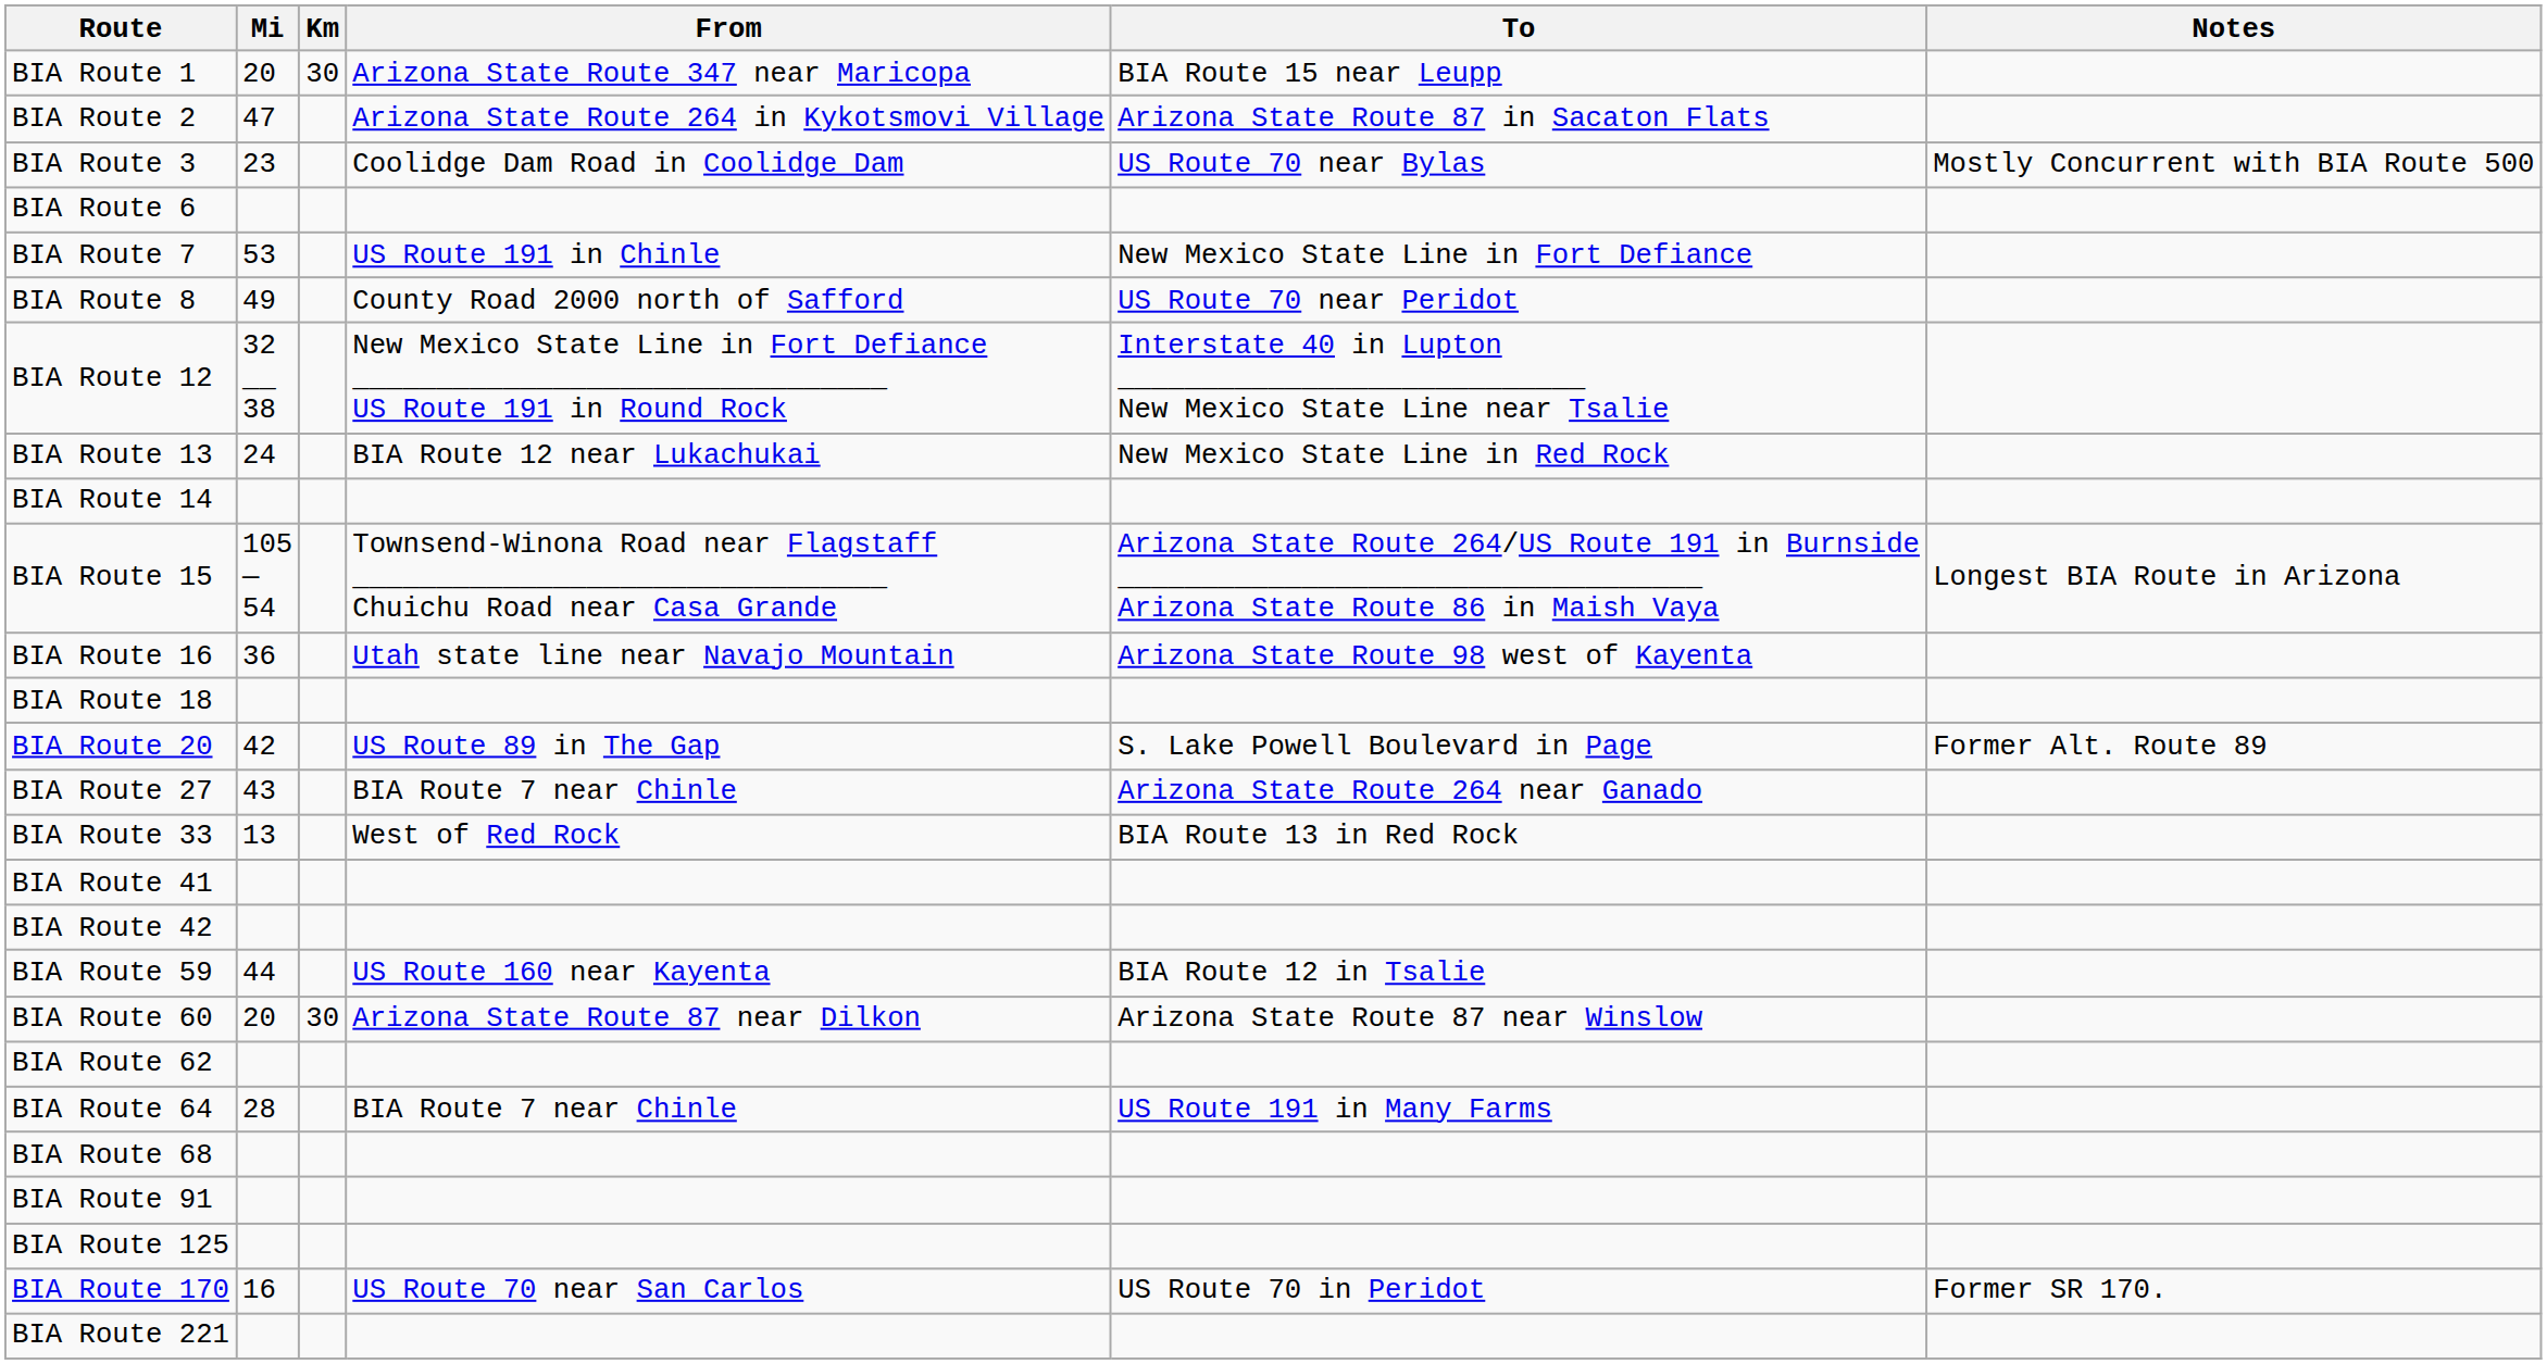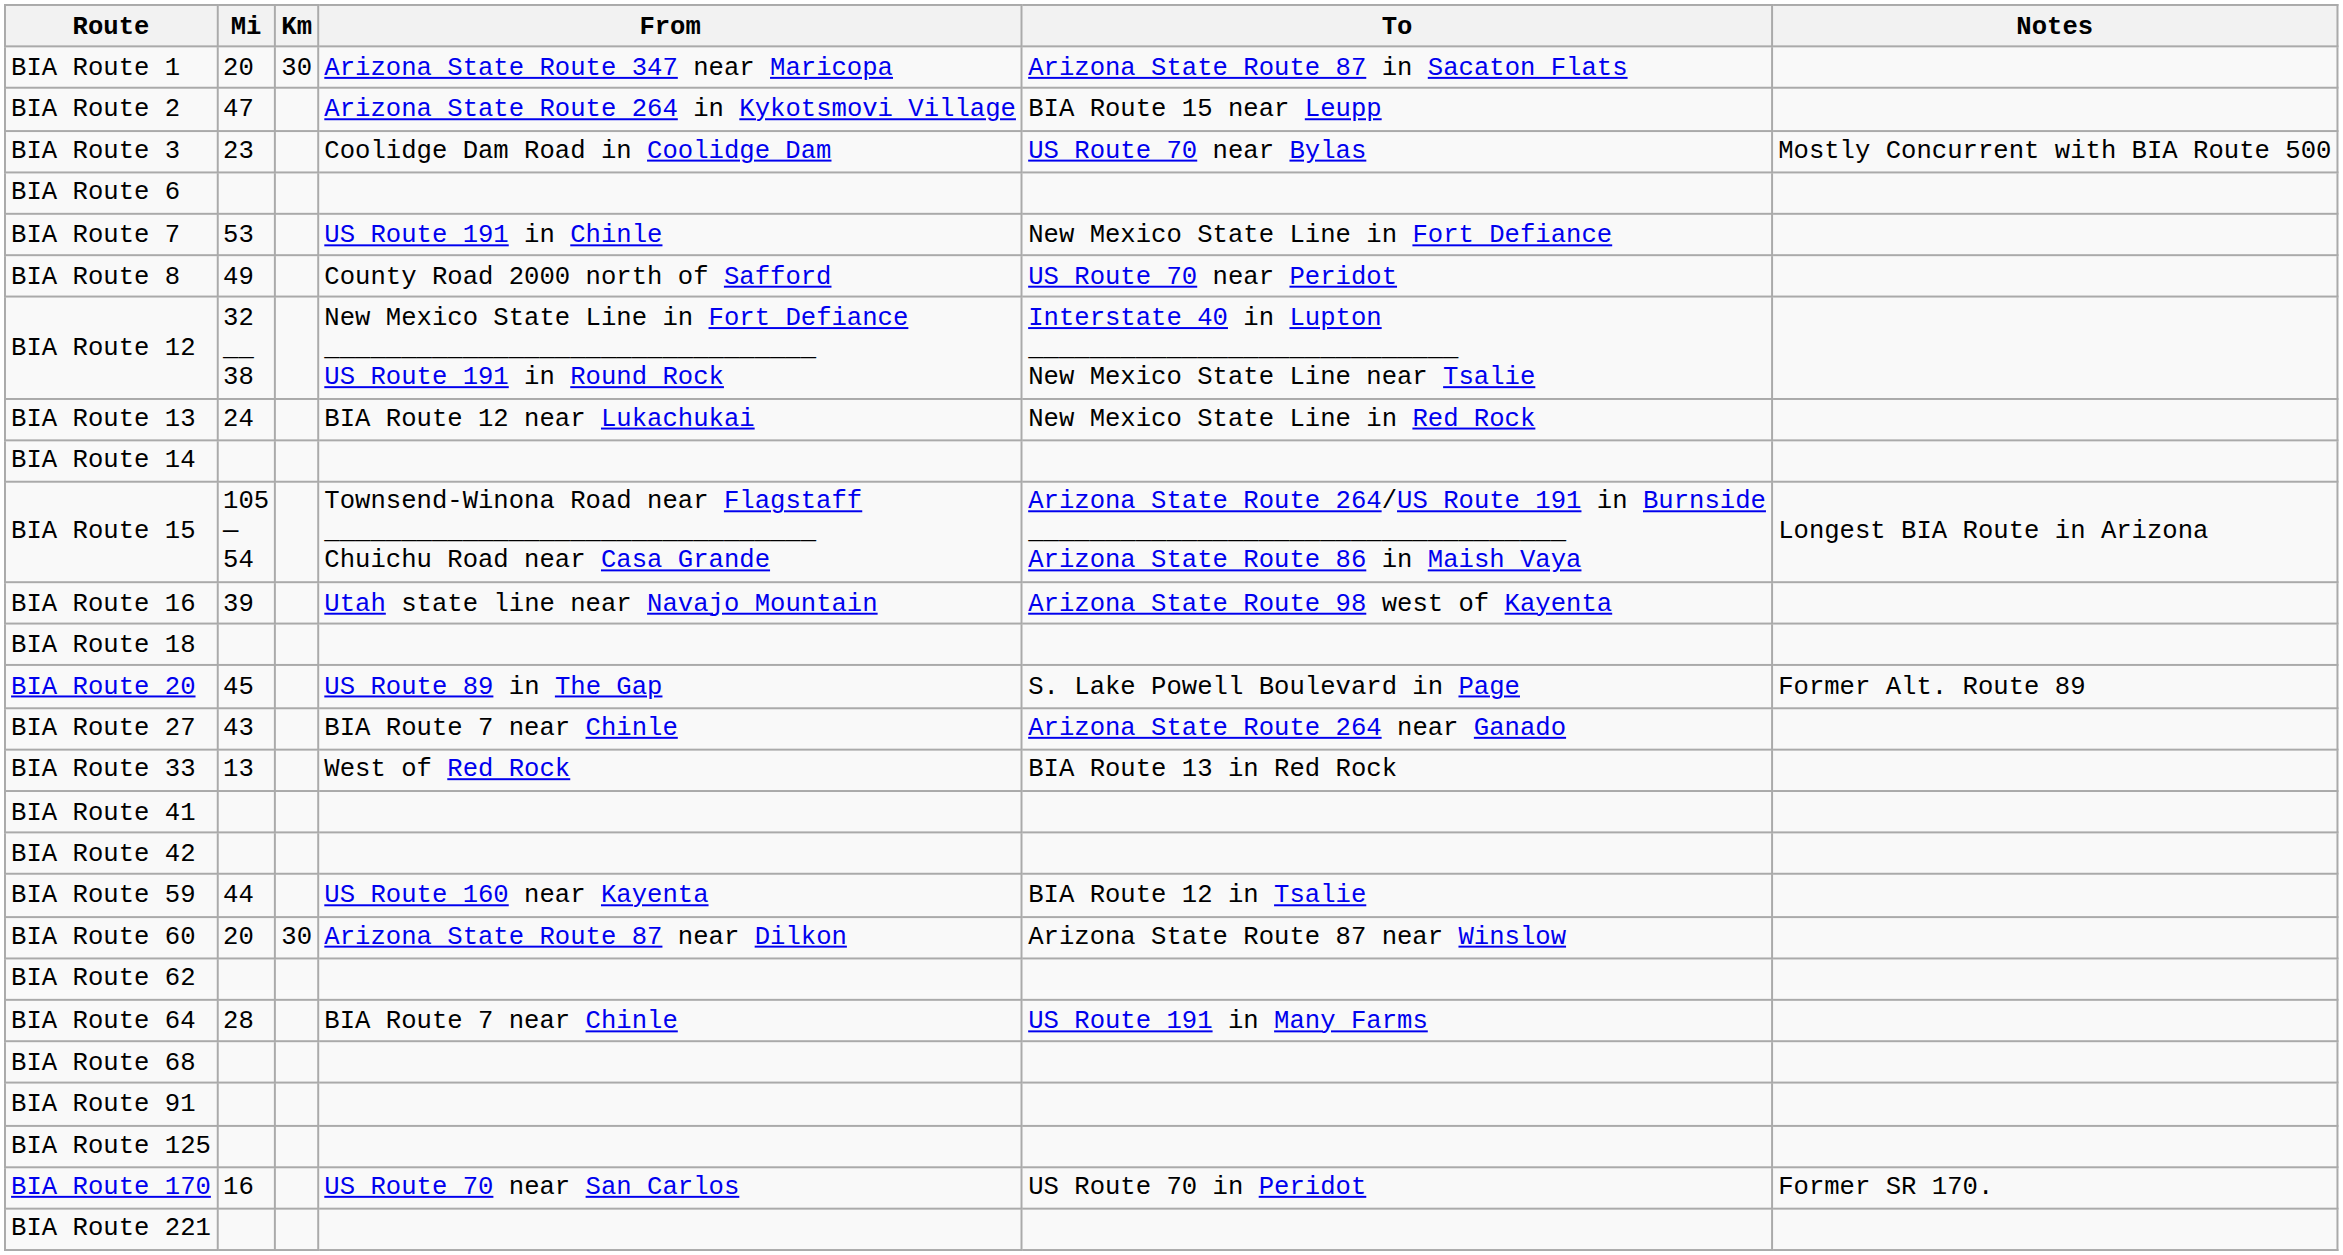BIA Route 1 | To: BIA Route 15 near Leupp -> Arizona State Route 87 in Sacaton Flats
BIA Route 2 | To: Arizona State Route 87 in Sacaton Flats -> BIA Route 15 near Leupp
BIA Route 16 | Mi: 36 -> 39
BIA Route 20 | Mi: 42 -> 45
